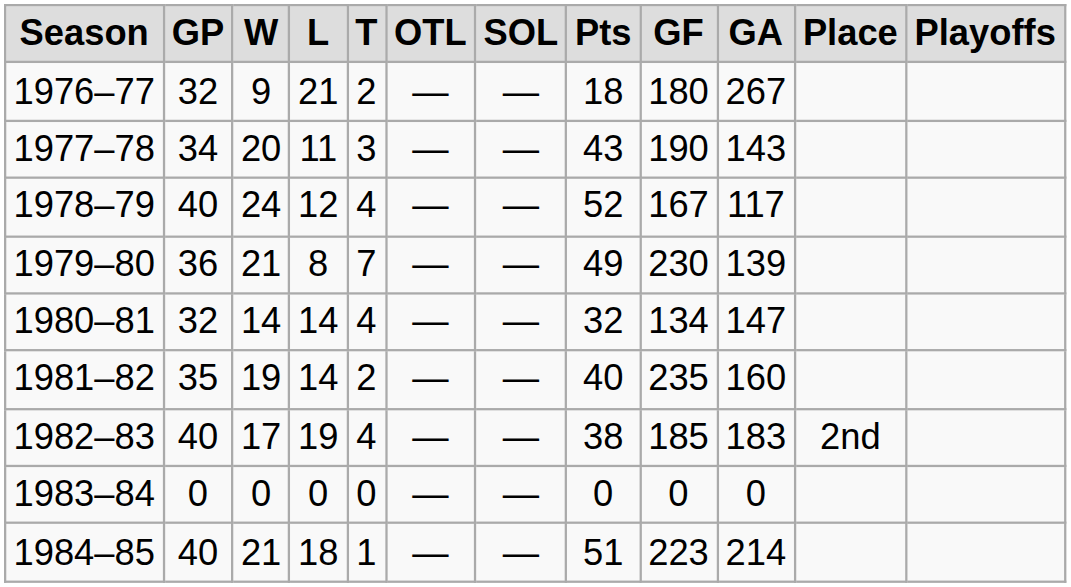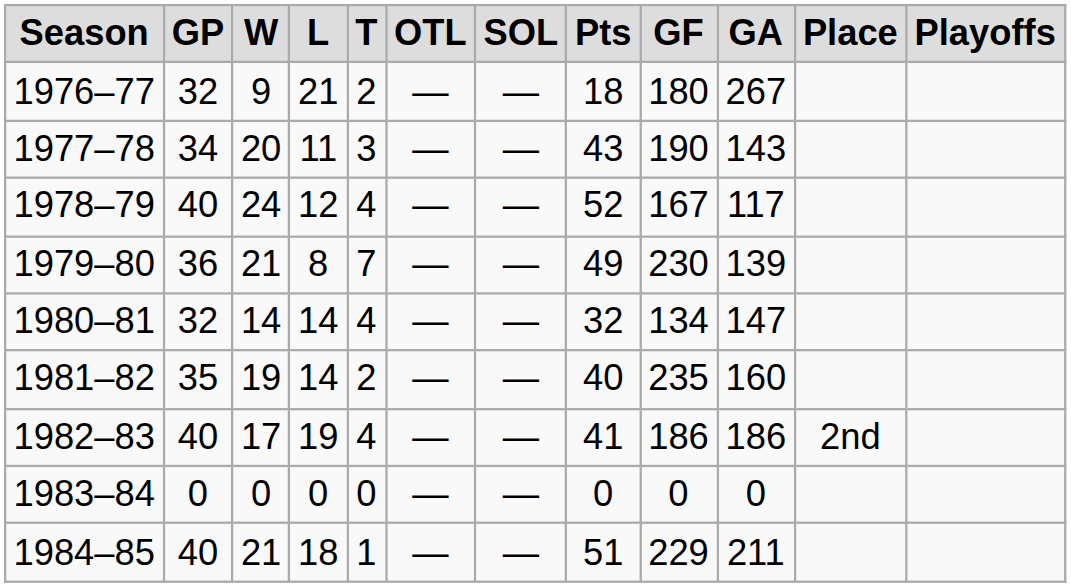1982–83 | column 8: 38 -> 41
1982–83 | column 9: 185 -> 186
1982–83 | column 10: 183 -> 186
1984–85 | column 9: 223 -> 229
1984–85 | column 10: 214 -> 211
